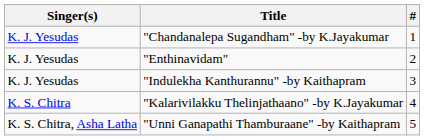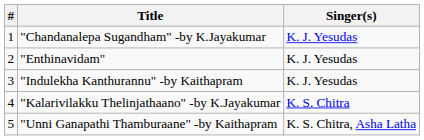columns swapped: # <-> Singer(s)
